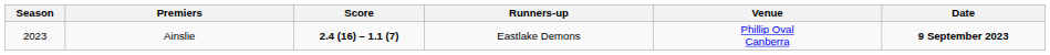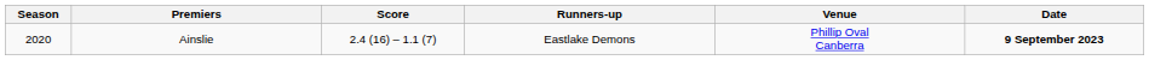Ainslie | Season: 2023 -> 2020
Ainslie | Score: bold -> normal
